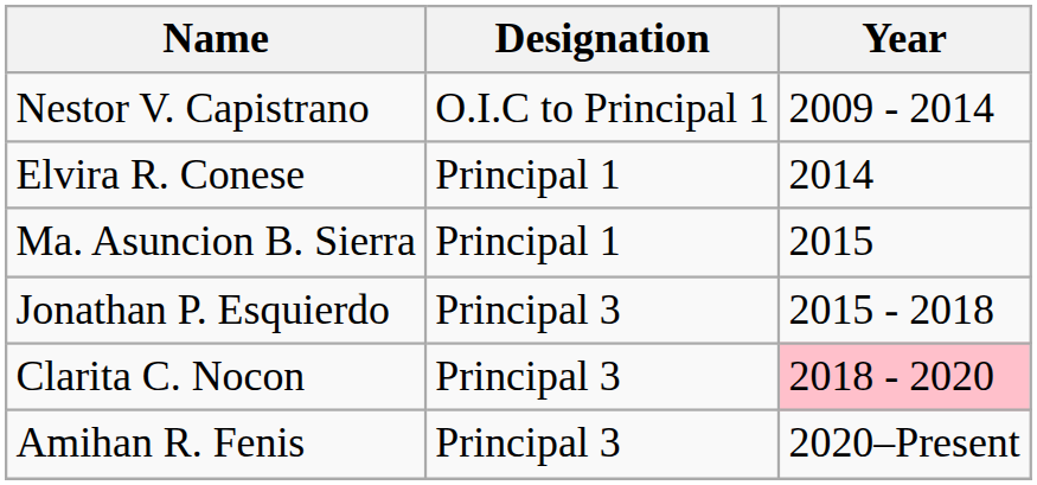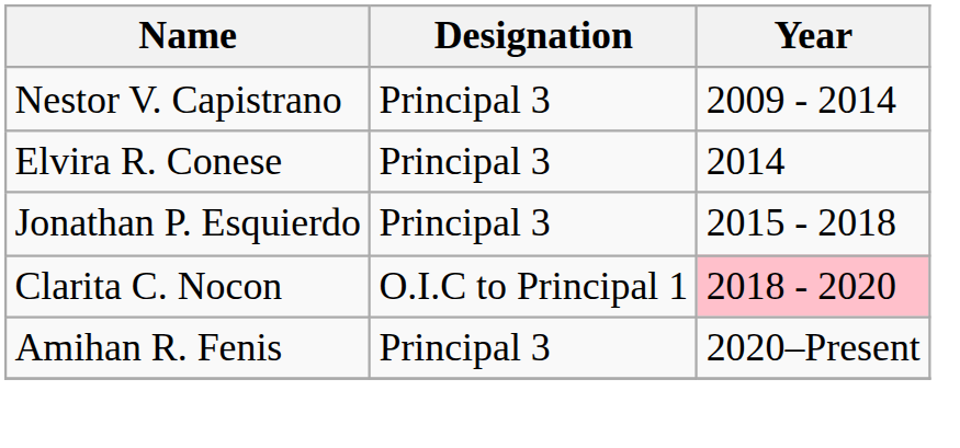Nestor V. Capistrano | Designation: O.I.C to Principal 1 -> Principal 3
Elvira R. Conese | Designation: Principal 1 -> Principal 3
- row: Ma. Asuncion B. Sierra | Principal 1 | 2015
Clarita C. Nocon | Designation: Principal 3 -> O.I.C to Principal 1
